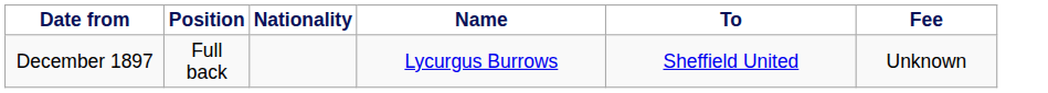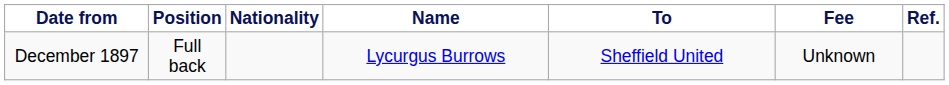+ column: Ref.
